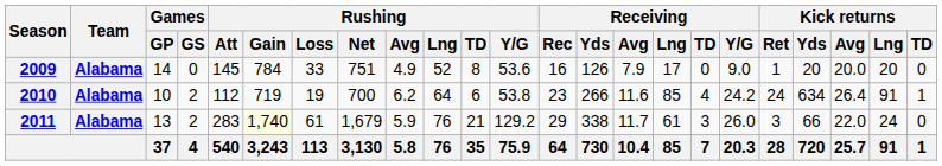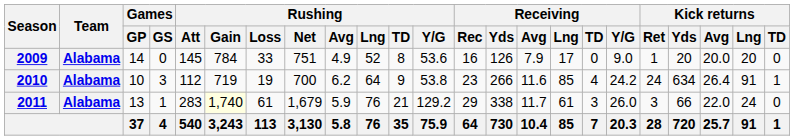2010 | Games / GS: 2 -> 3
2010 | Rushing / TD: 6 -> 9
2011 | Games / GS: 2 -> 1
